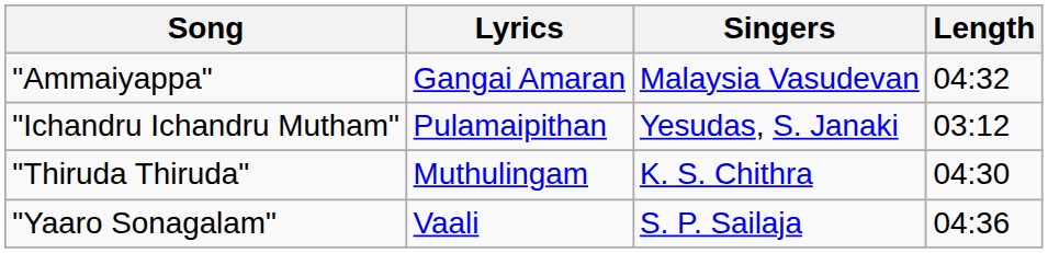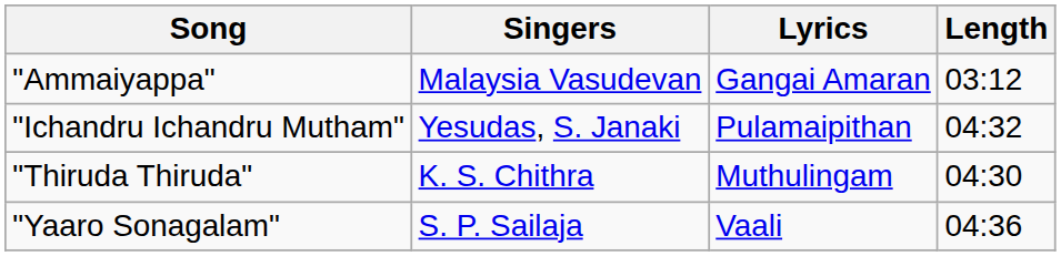columns swapped: Singers <-> Lyrics
"Ammaiyappa" | Length: 04:32 -> 03:12
"Ichandru Ichandru Mutham" | Length: 03:12 -> 04:32
